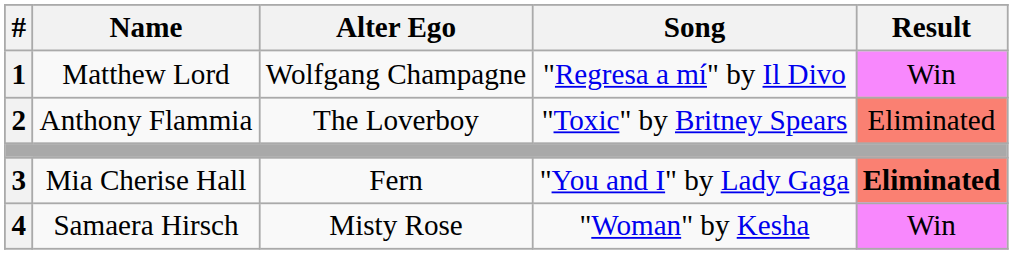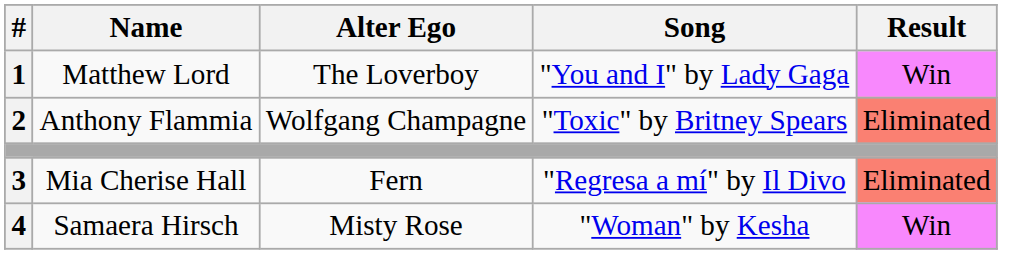Matthew Lord | Alter Ego: Wolfgang Champagne -> The Loverboy
Matthew Lord | Song: "Regresa a mí" by Il Divo -> "You and I" by Lady Gaga
Anthony Flammia | Alter Ego: The Loverboy -> Wolfgang Champagne
Mia Cherise Hall | Song: "You and I" by Lady Gaga -> "Regresa a mí" by Il Divo
Mia Cherise Hall | Result: bold -> normal
